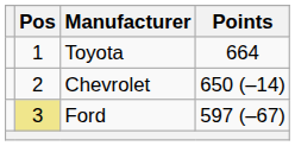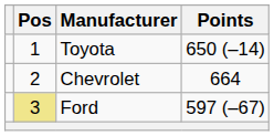Toyota | Points: 664 -> 650 (–14)
Chevrolet | Points: 650 (–14) -> 664
